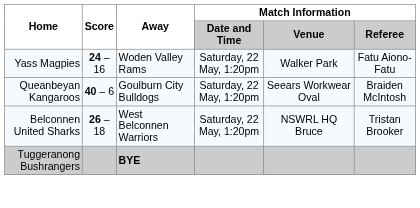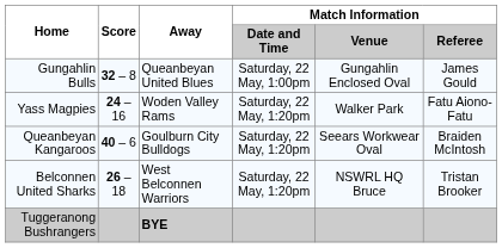+ row: Gungahlin Bulls | 32 – 8 | Queanbeyan United Blues | Saturday, 22 May, 1:00pm | Gungahlin Enclosed Oval | James Gould
